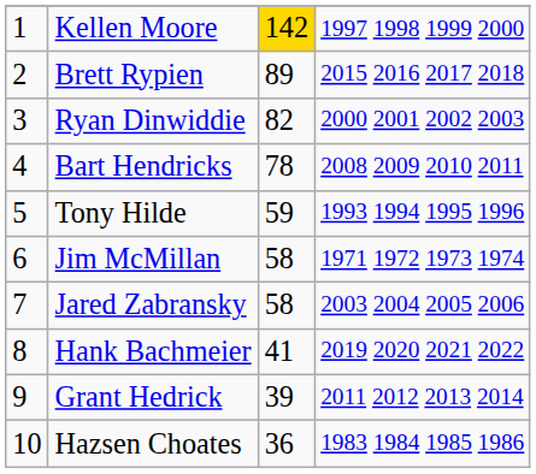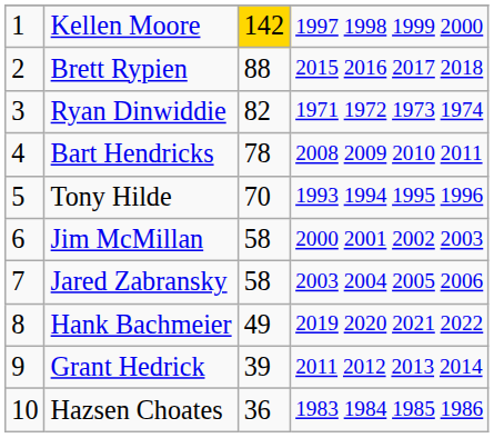Brett Rypien | column 3: 89 -> 88
Ryan Dinwiddie | column 4: 2000 2001 2002 2003 -> 1971 1972 1973 1974
Tony Hilde | column 3: 59 -> 70
Jim McMillan | column 4: 1971 1972 1973 1974 -> 2000 2001 2002 2003
Hank Bachmeier | column 3: 41 -> 49
